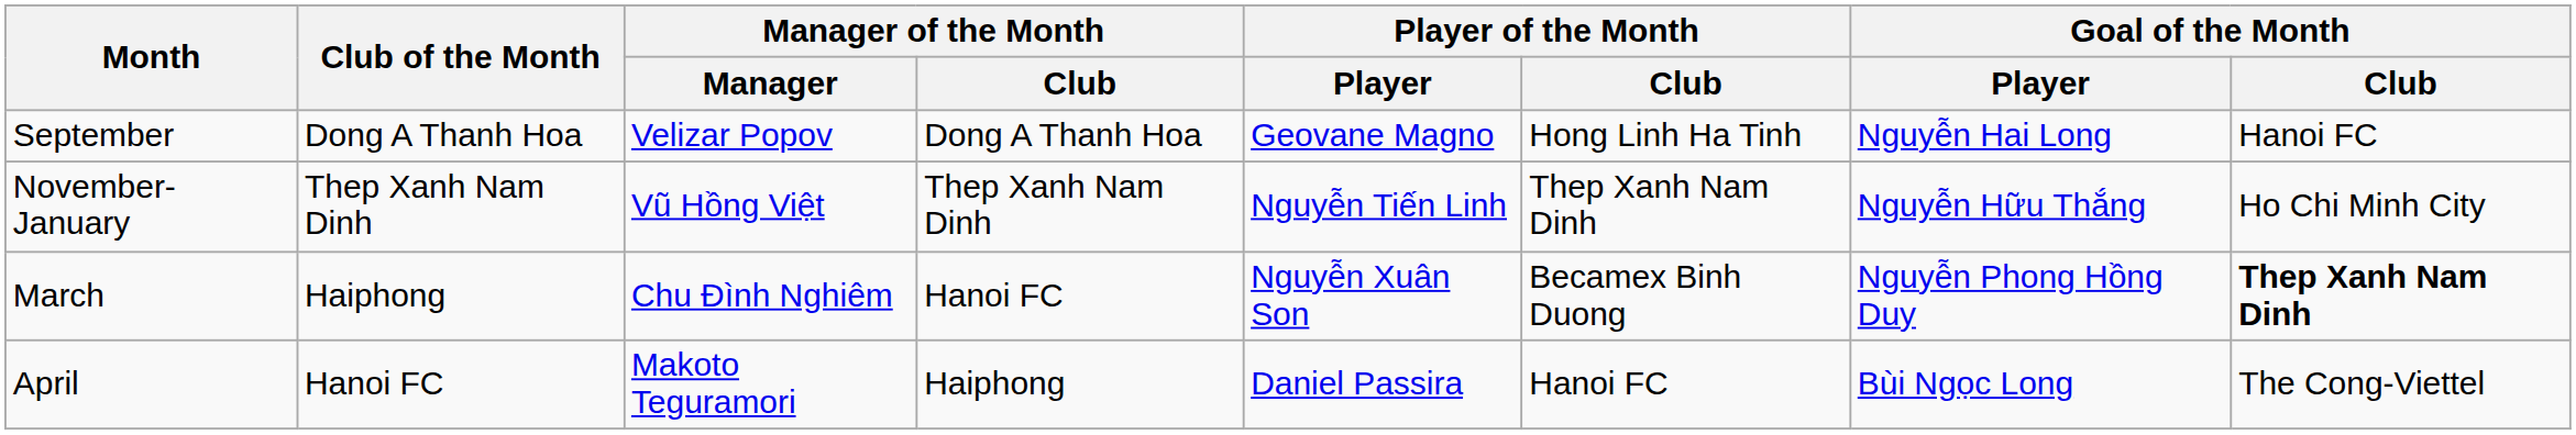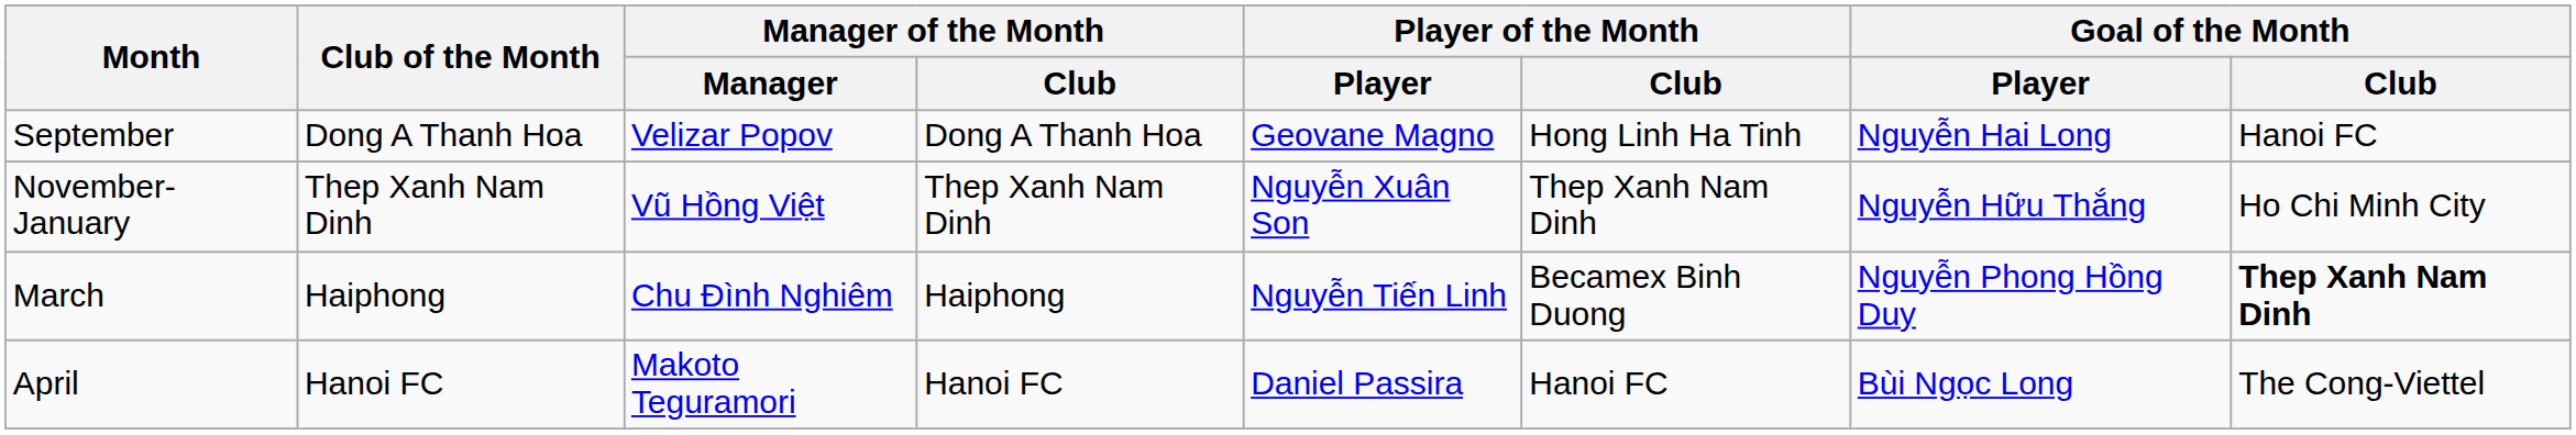November-January | Player of the Month / Player: Nguyễn Tiến Linh -> Nguyễn Xuân Son
March | Manager of the Month / Club: Hanoi FC -> Haiphong
March | Player of the Month / Player: Nguyễn Xuân Son -> Nguyễn Tiến Linh
April | Manager of the Month / Club: Haiphong -> Hanoi FC
